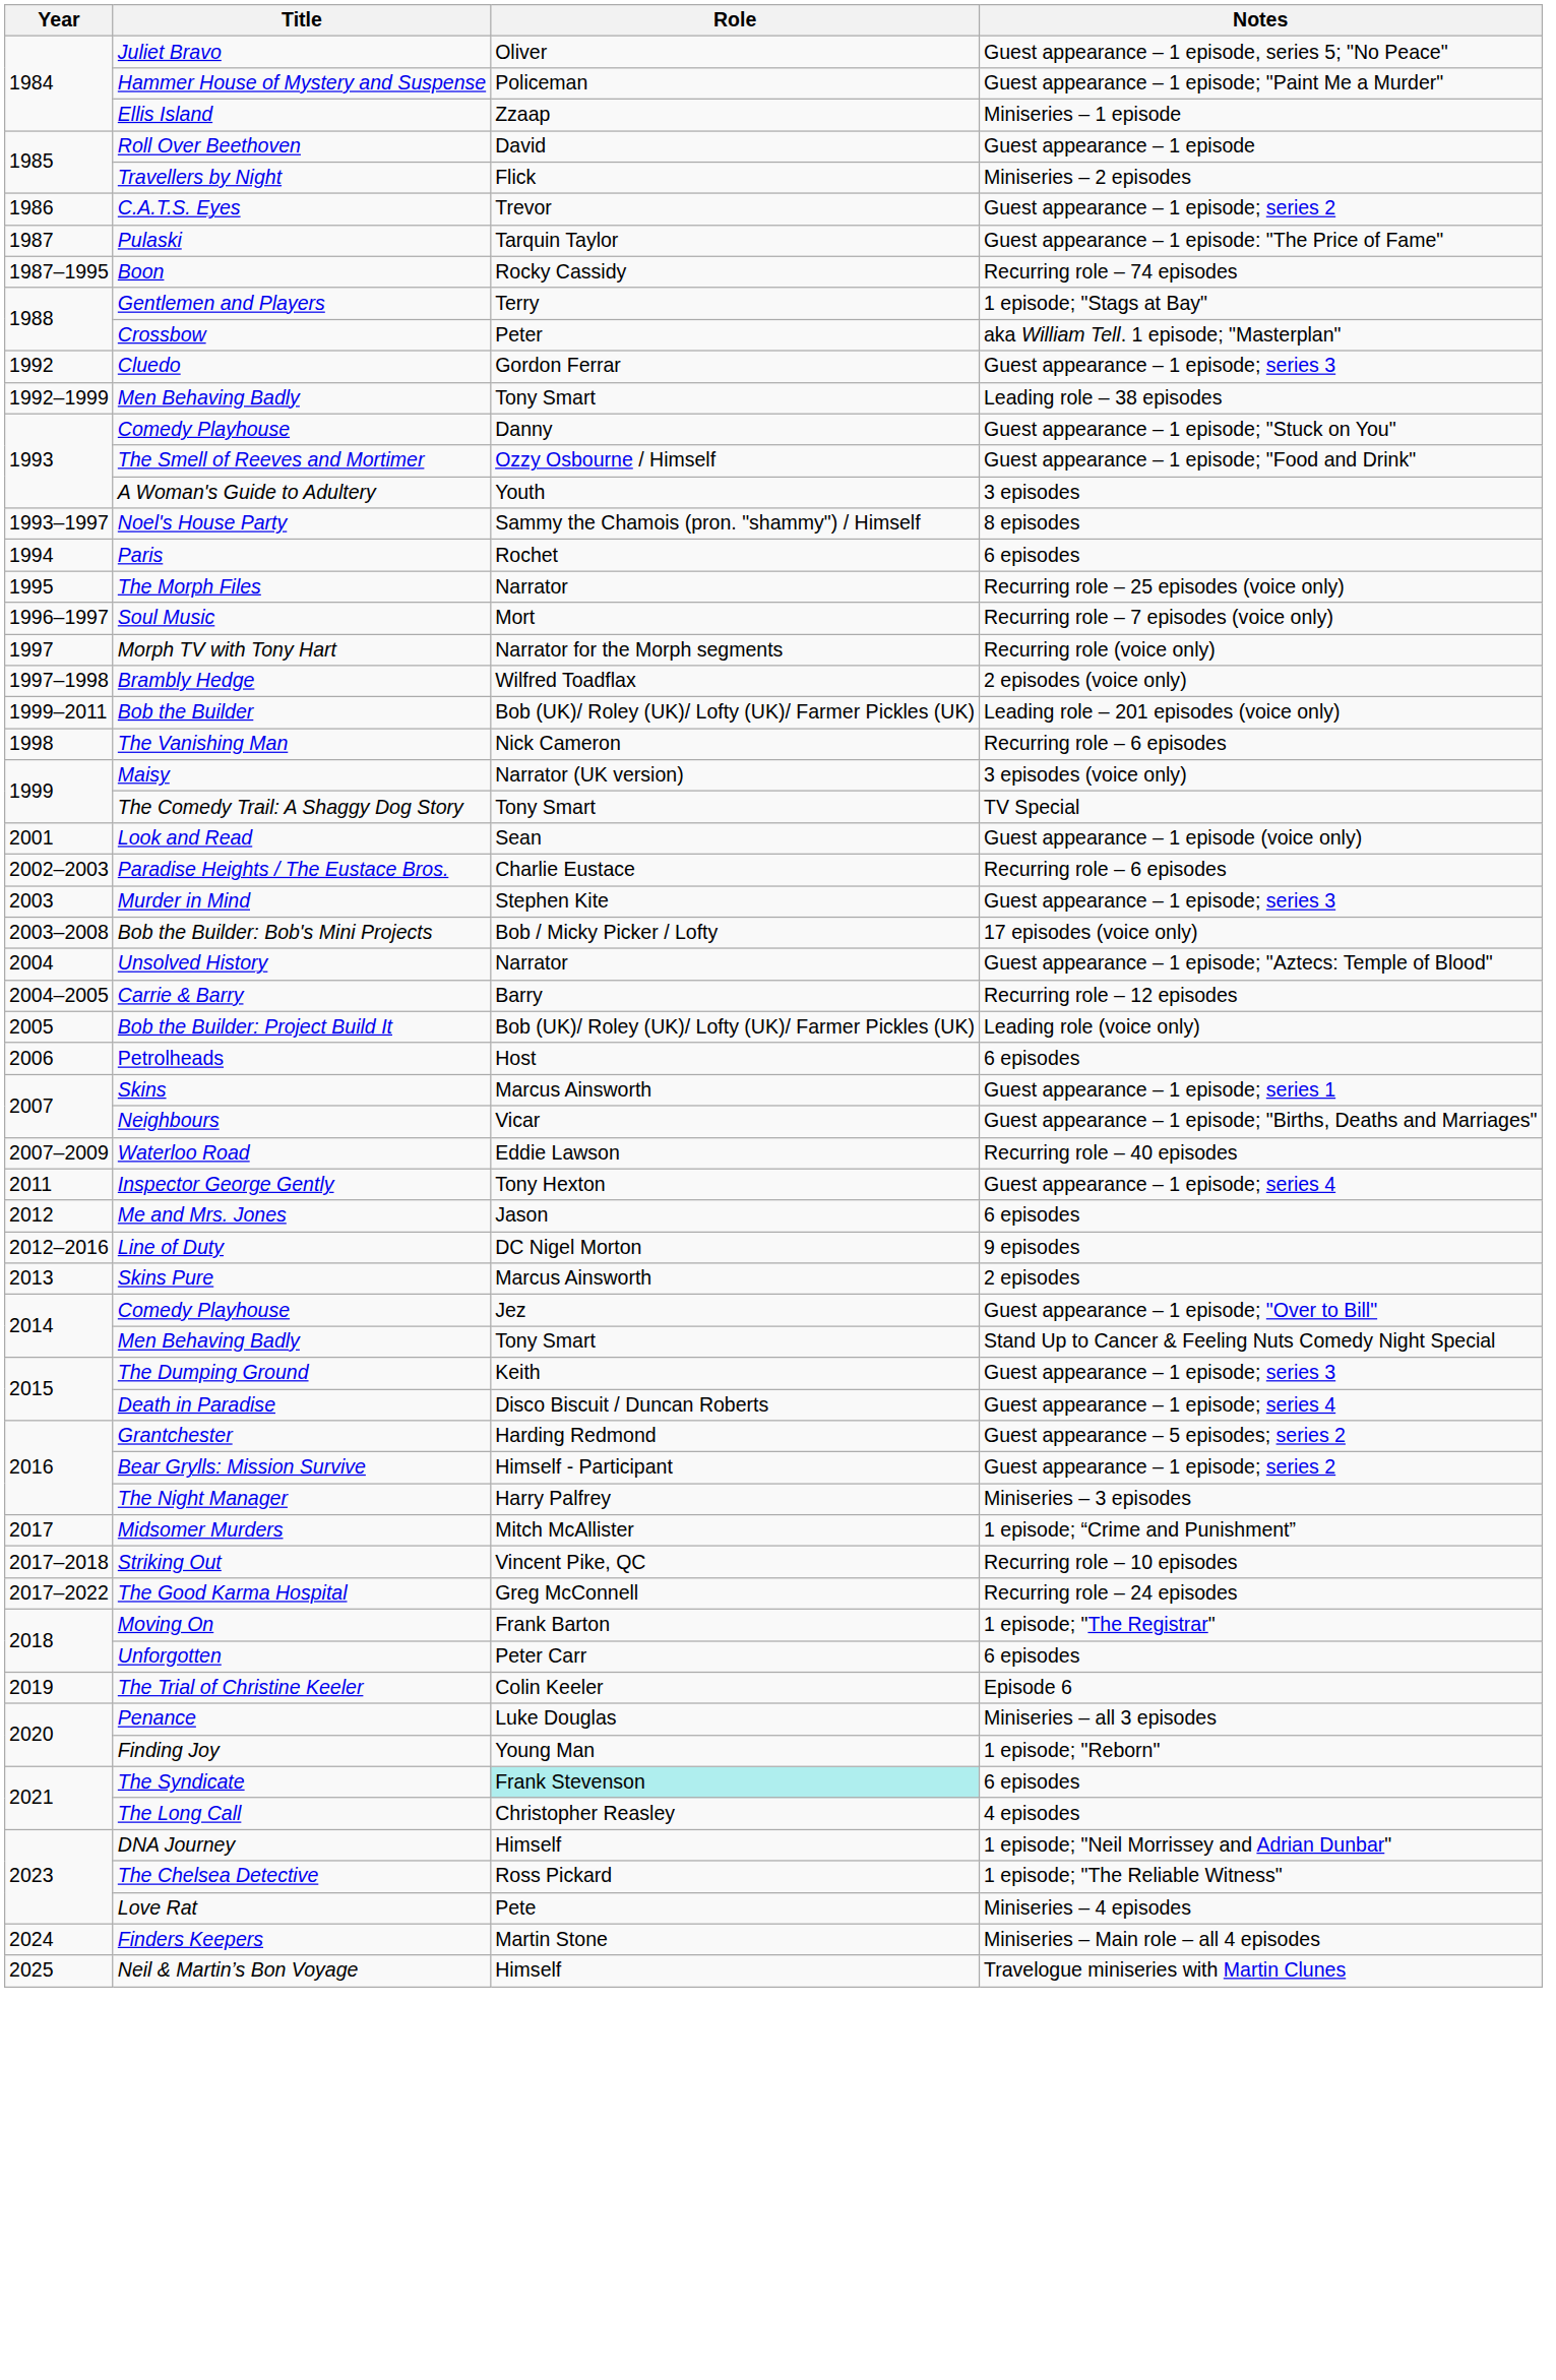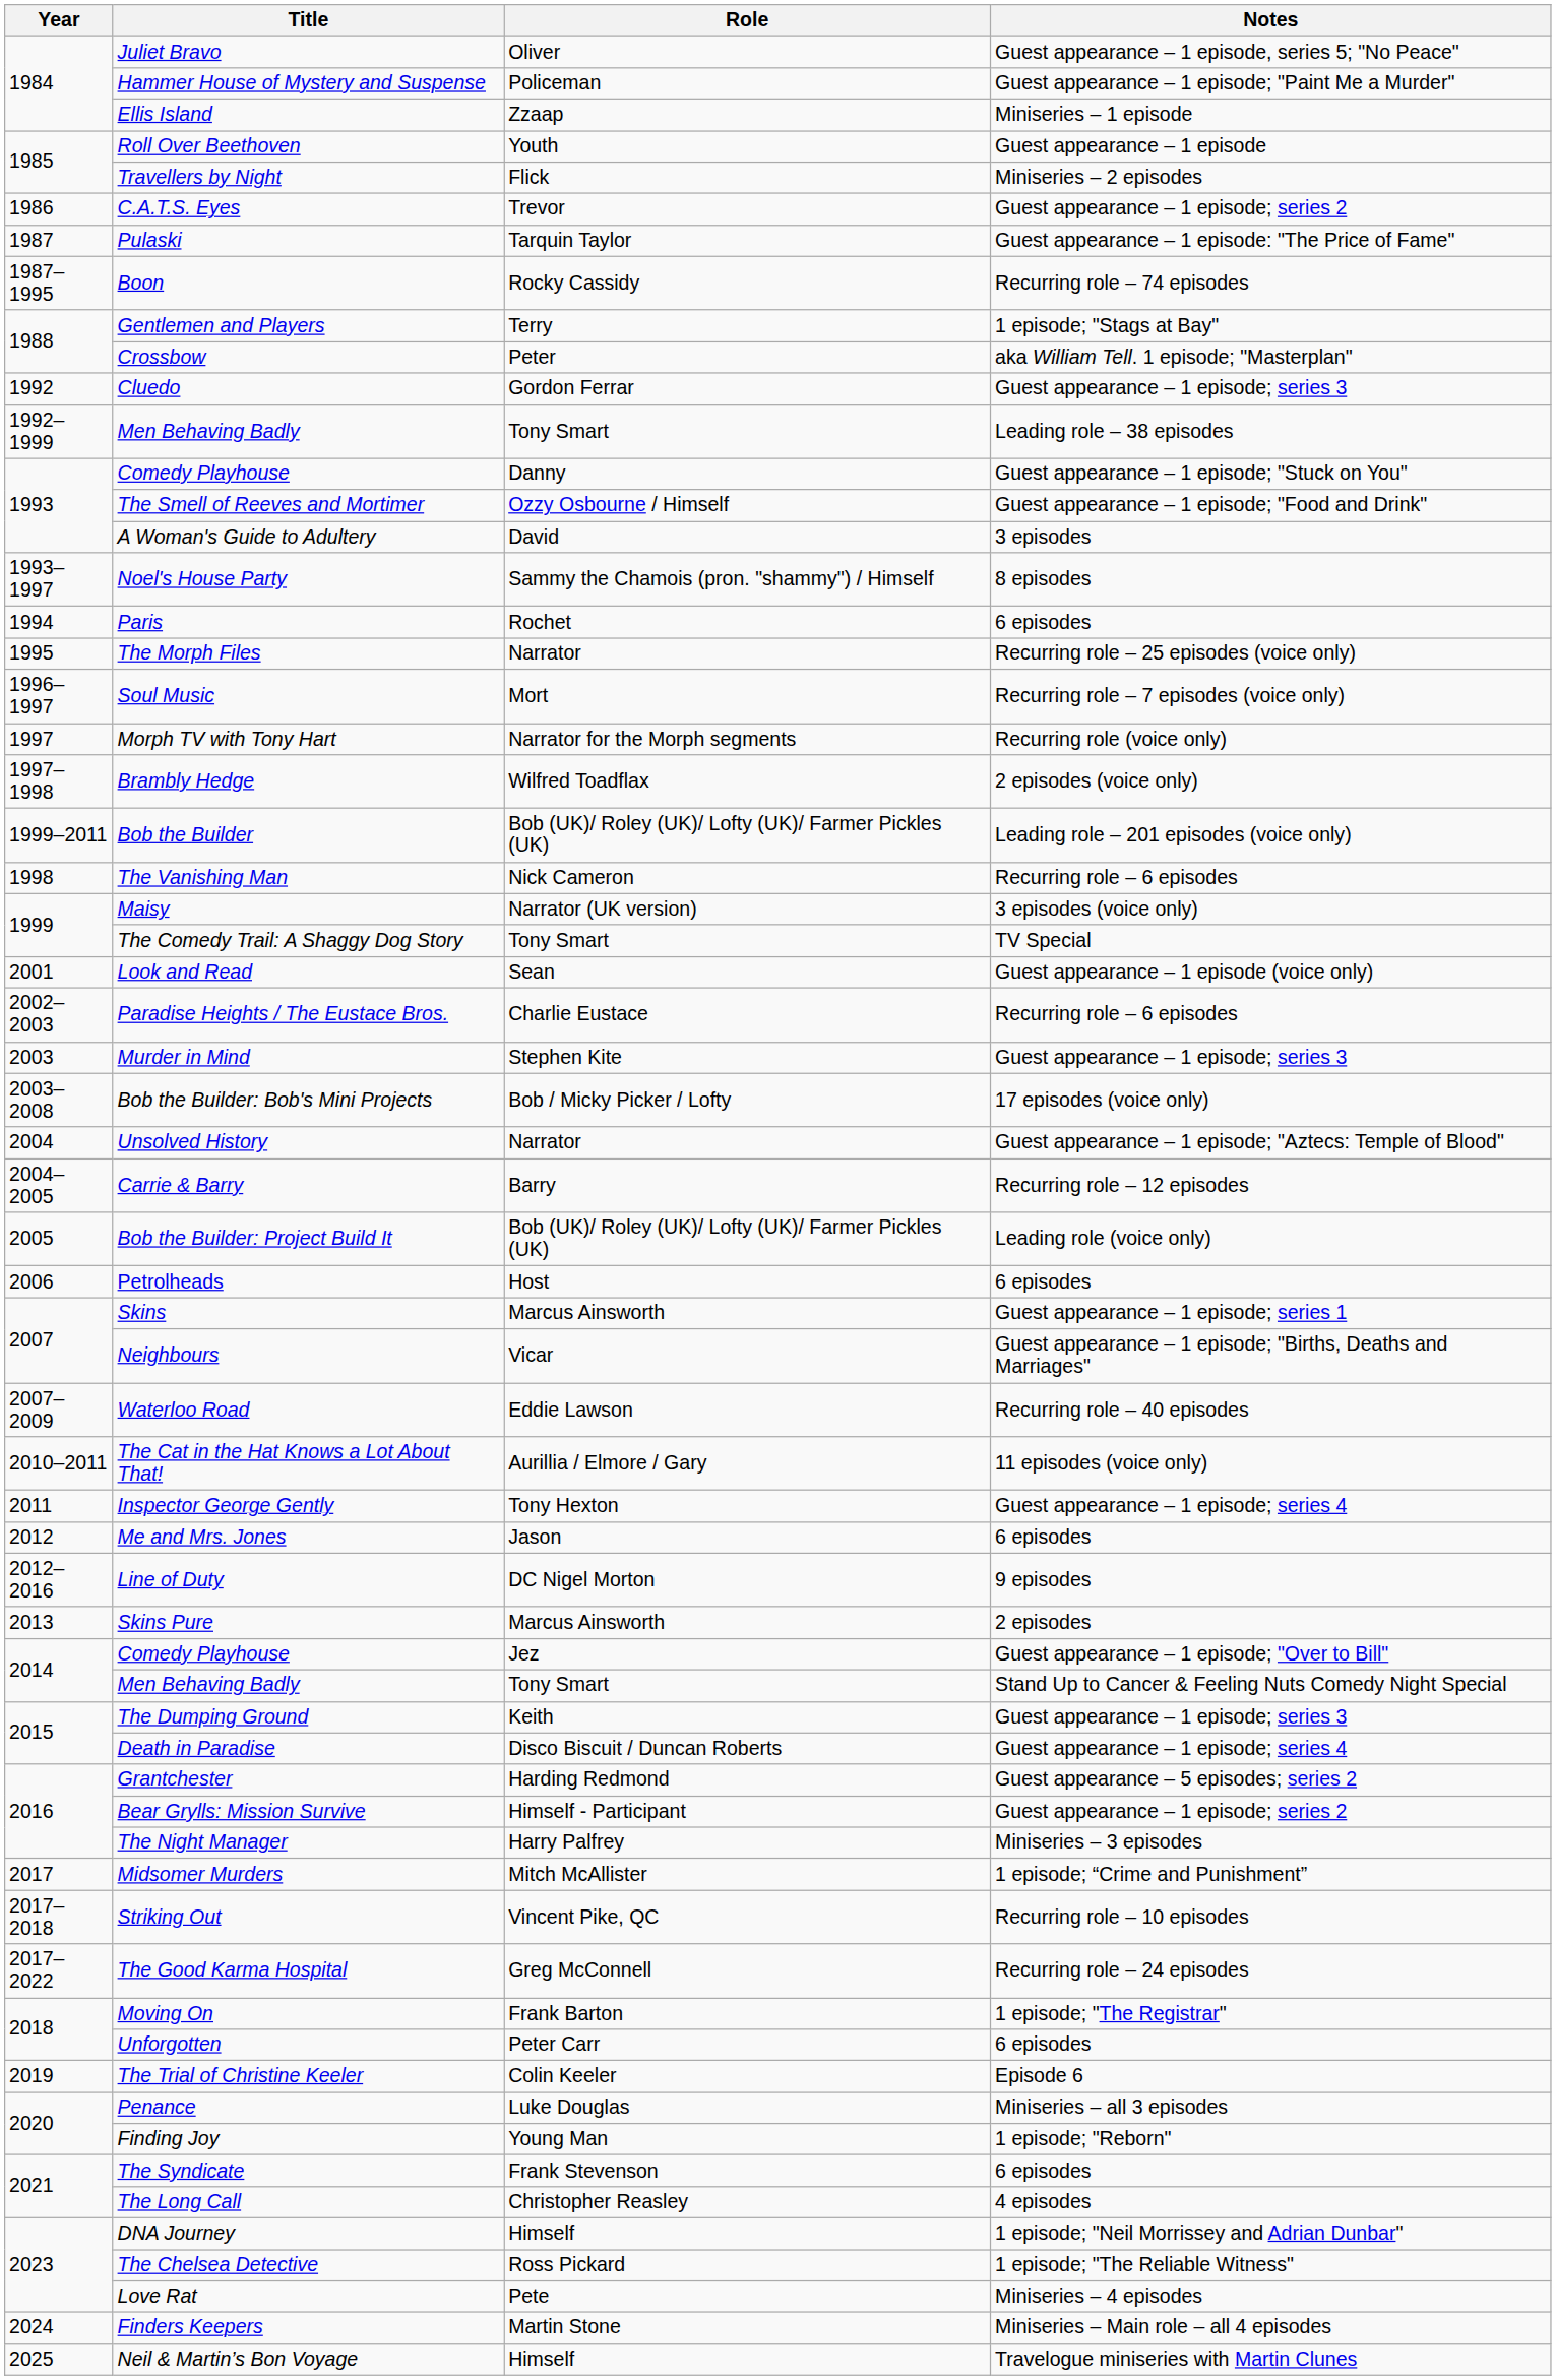Roll Over Beethoven | Role: David -> Youth
A Woman's Guide to Adultery | Role: Youth -> David
+ row: 2010–2011 | The Cat in the Hat Knows a Lot About That! | Aurillia / Elmore / Gary | 11 episodes (voice only)
The Syndicate | Role: paleturquoise background -> no background
